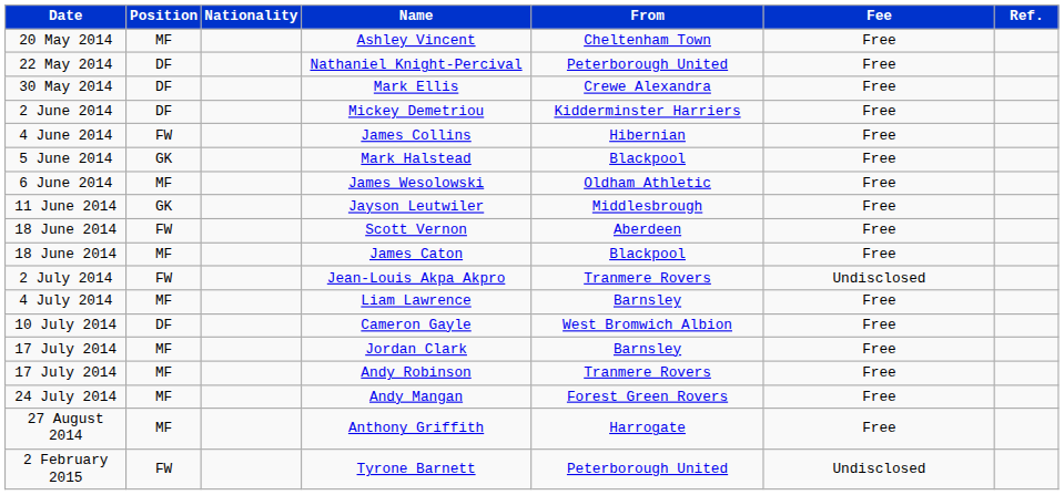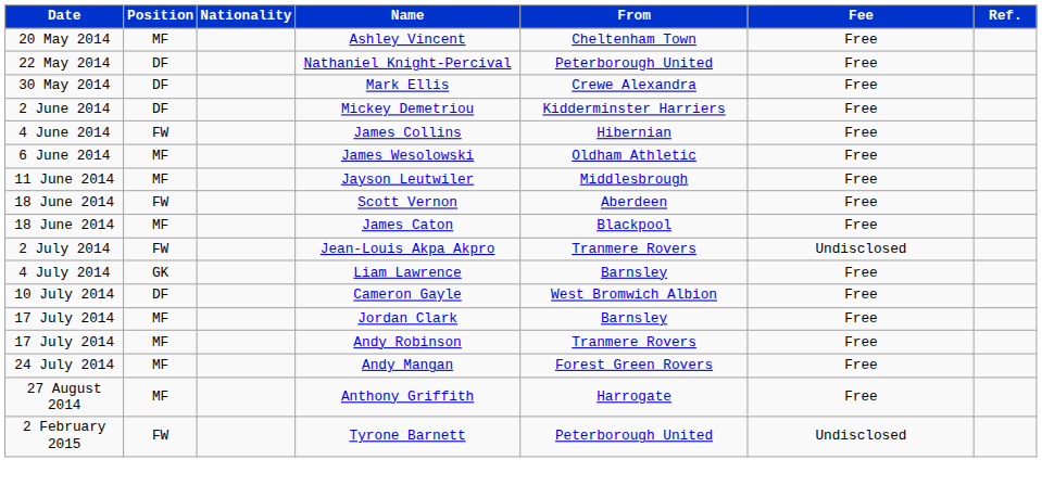- row: 5 June 2014 | GK | Mark Halstead | Blackpool | Free
Jayson Leutwiler | Position: GK -> MF
Liam Lawrence | Position: MF -> GK
